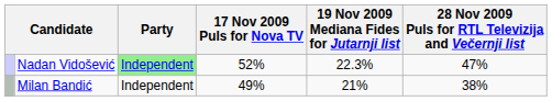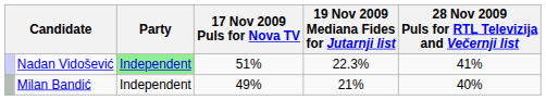Nadan Vidošević | 17 Nov 2009 Puls for Nova TV: 52% -> 51%
Nadan Vidošević | 28 Nov 2009 Puls for RTL Televizija and Večernji list: 47% -> 41%
Milan Bandić | 28 Nov 2009 Puls for RTL Televizija and Večernji list: 38% -> 40%
